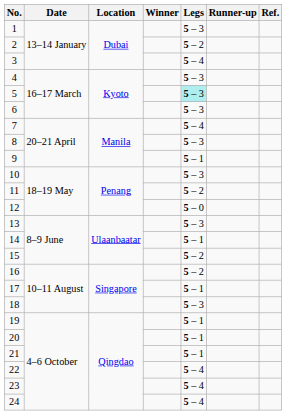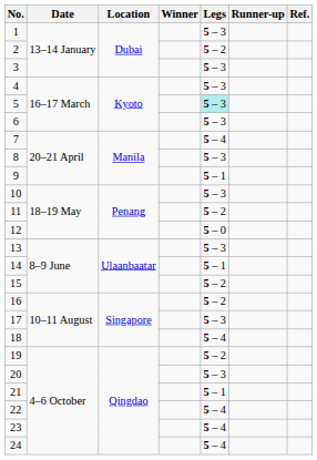3 | Legs: 5 – 4 -> 5 – 3
17 | Legs: 5 – 1 -> 5 – 3
18 | Legs: 5 – 3 -> 5 – 4
19 | Legs: 5 – 1 -> 5 – 2
20 | Legs: 5 – 1 -> 5 – 3
